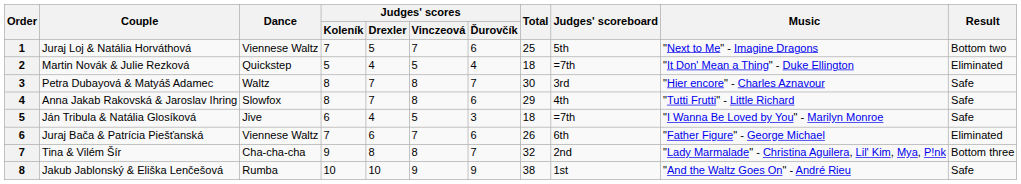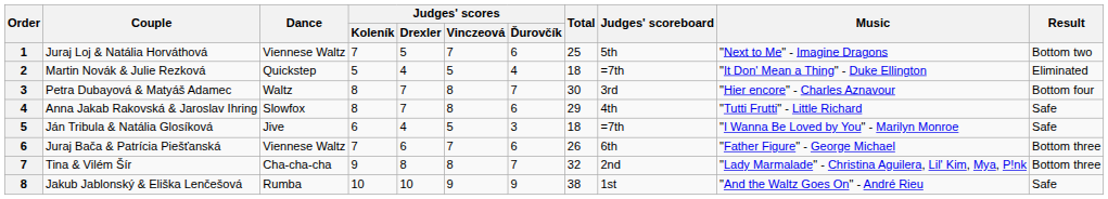Petra Dubayová & Matyáš Adamec | Result: Safe -> Bottom four
Juraj Bača & Patrícia Piešťanská | Result: Eliminated -> Bottom three
